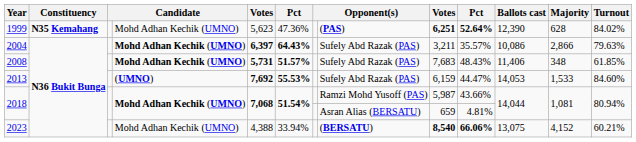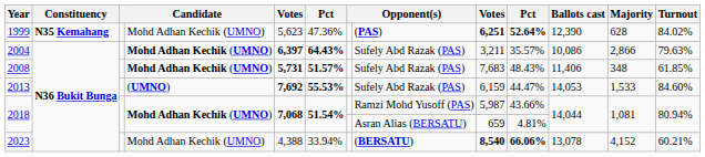2023 | Ballots cast: 13,075 -> 13,078
